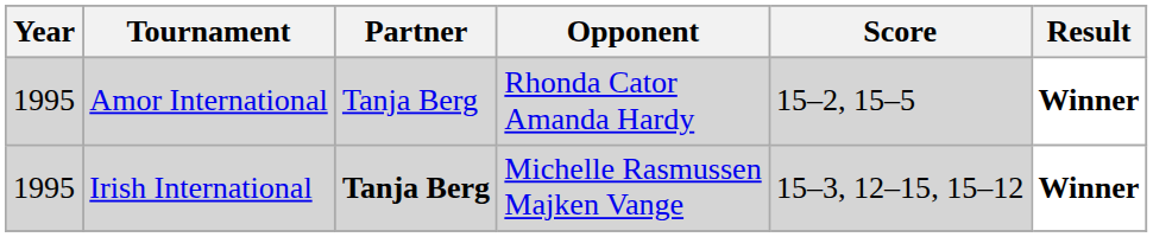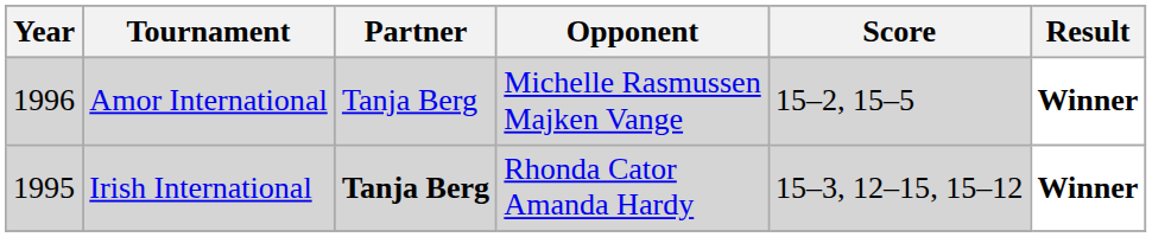Amor International | Year: 1995 -> 1996
Amor International | Opponent: Rhonda Cator Amanda Hardy -> Michelle Rasmussen Majken Vange
Irish International | Opponent: Michelle Rasmussen Majken Vange -> Rhonda Cator Amanda Hardy
